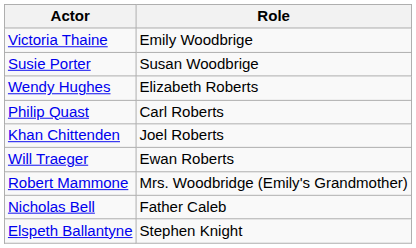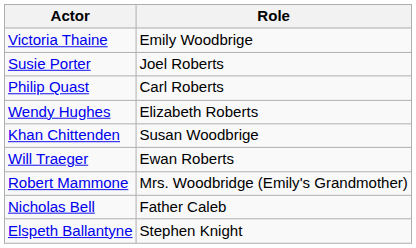Susie Porter | Role: Susan Woodbrige -> Joel Roberts
rows swapped: Philip Quast <-> Wendy Hughes
Khan Chittenden | Role: Joel Roberts -> Susan Woodbrige
